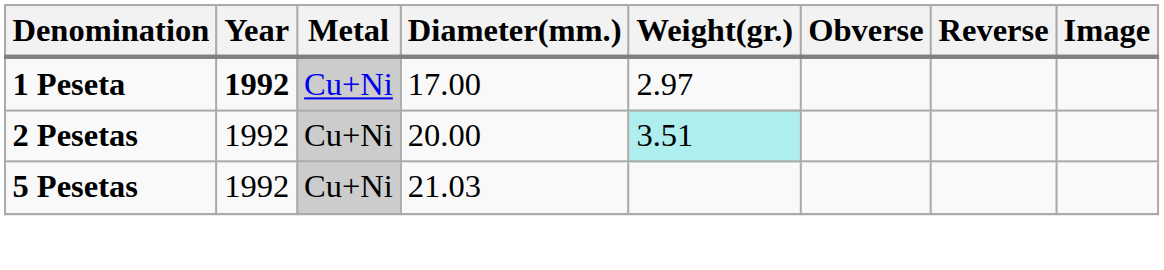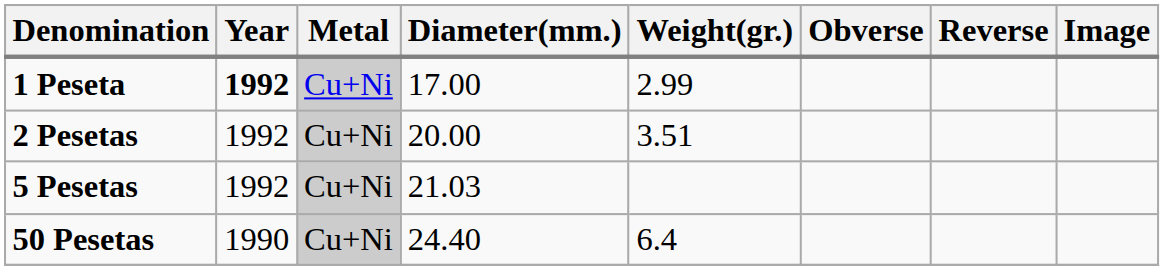1 Peseta | Weight(gr.): 2.97 -> 2.99
2 Pesetas | Weight(gr.): paleturquoise background -> no background
+ row: 50 Pesetas | 1990 | Cu+Ni | 24.40 | 6.4
